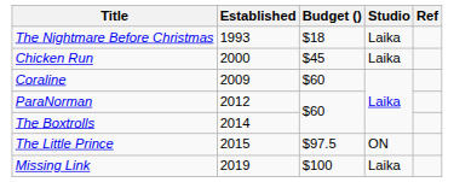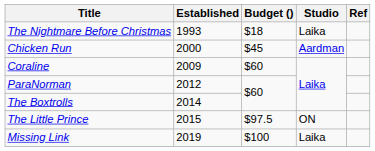Chicken Run | Studio: Laika -> Aardman
